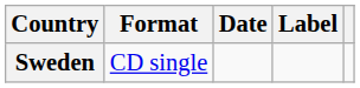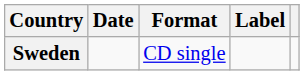columns swapped: Date <-> Format
